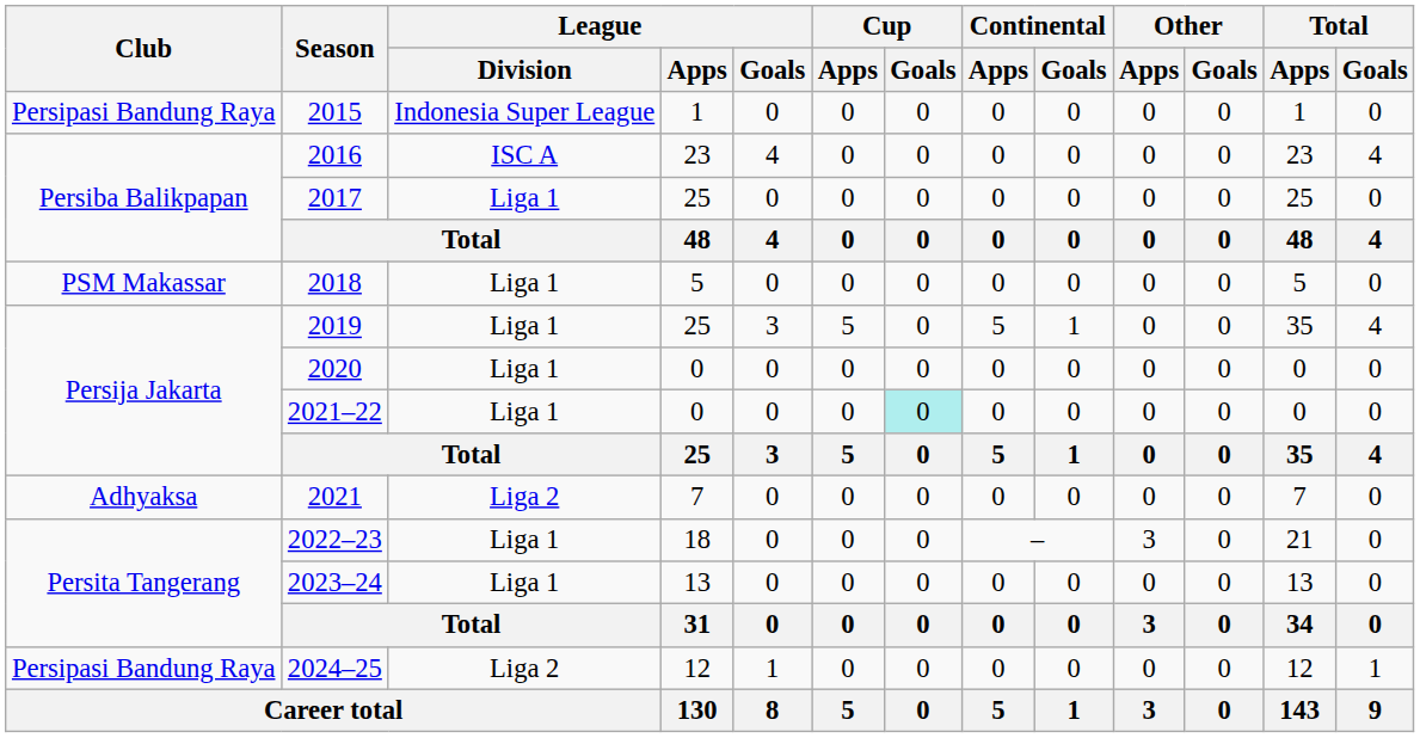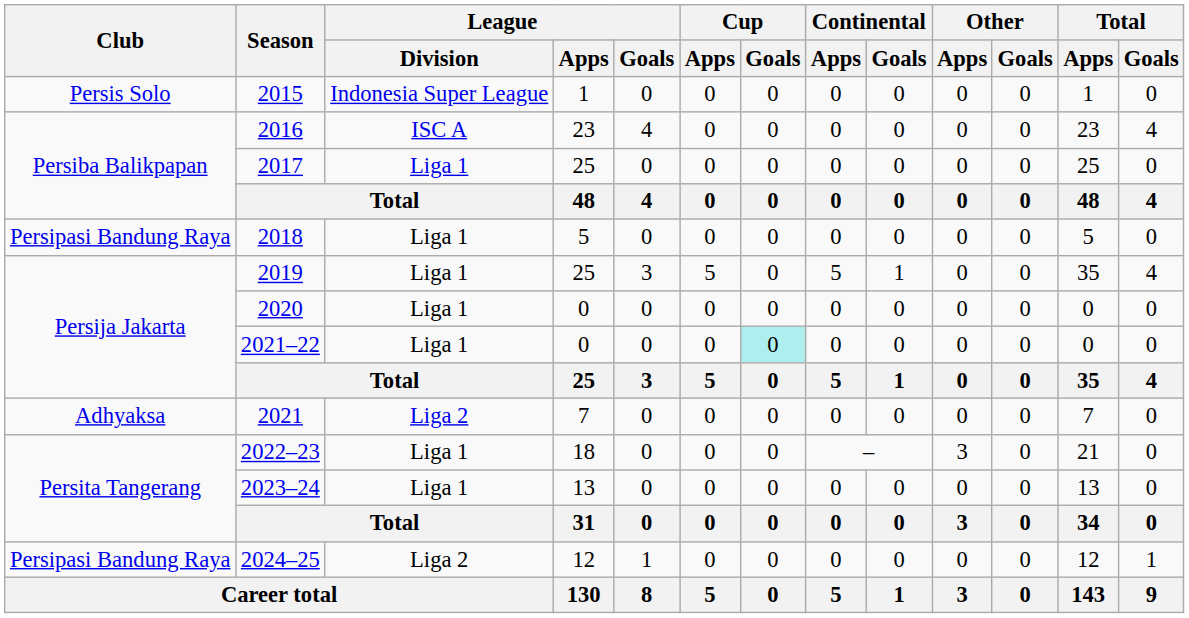2015 | Club: Persipasi Bandung Raya -> Persis Solo
2018 | Club: PSM Makassar -> Persipasi Bandung Raya
